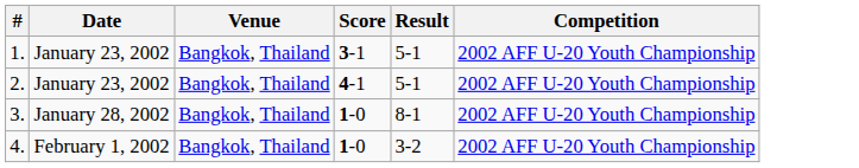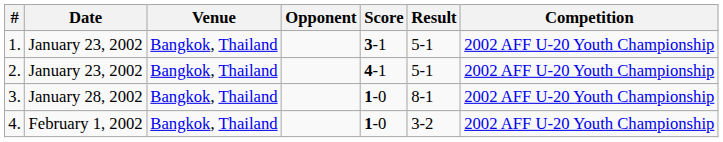+ column: Opponent
